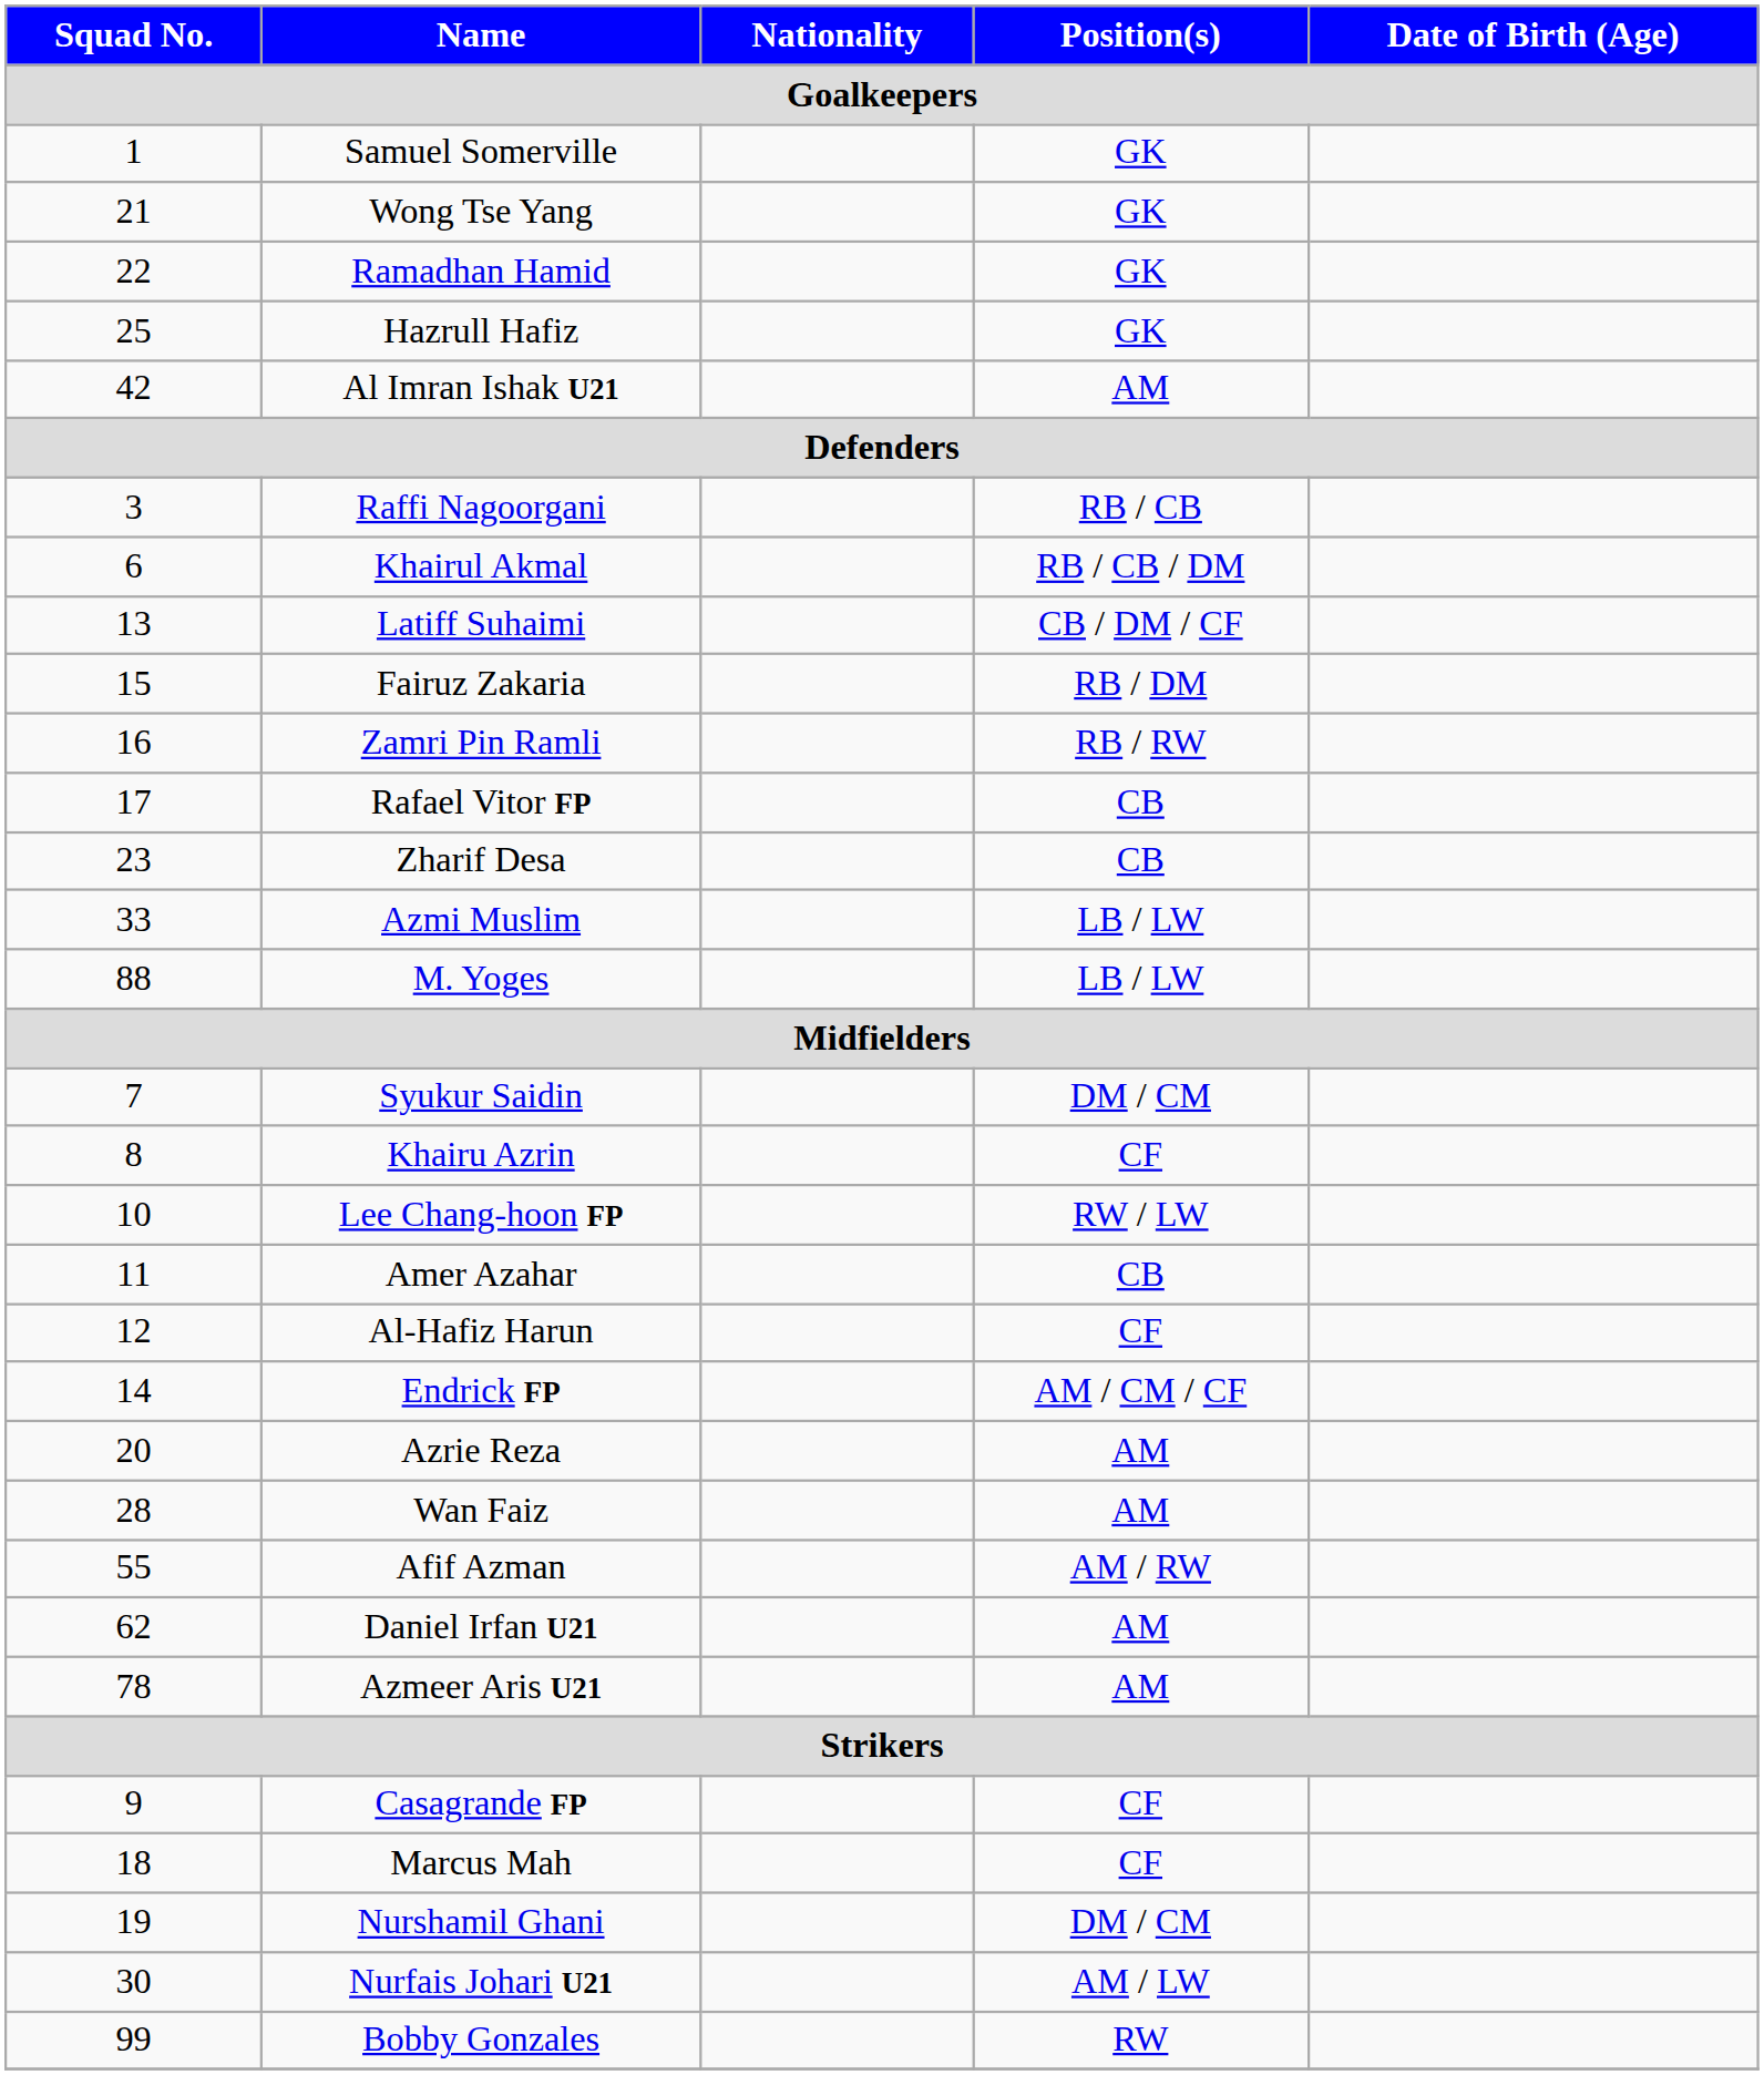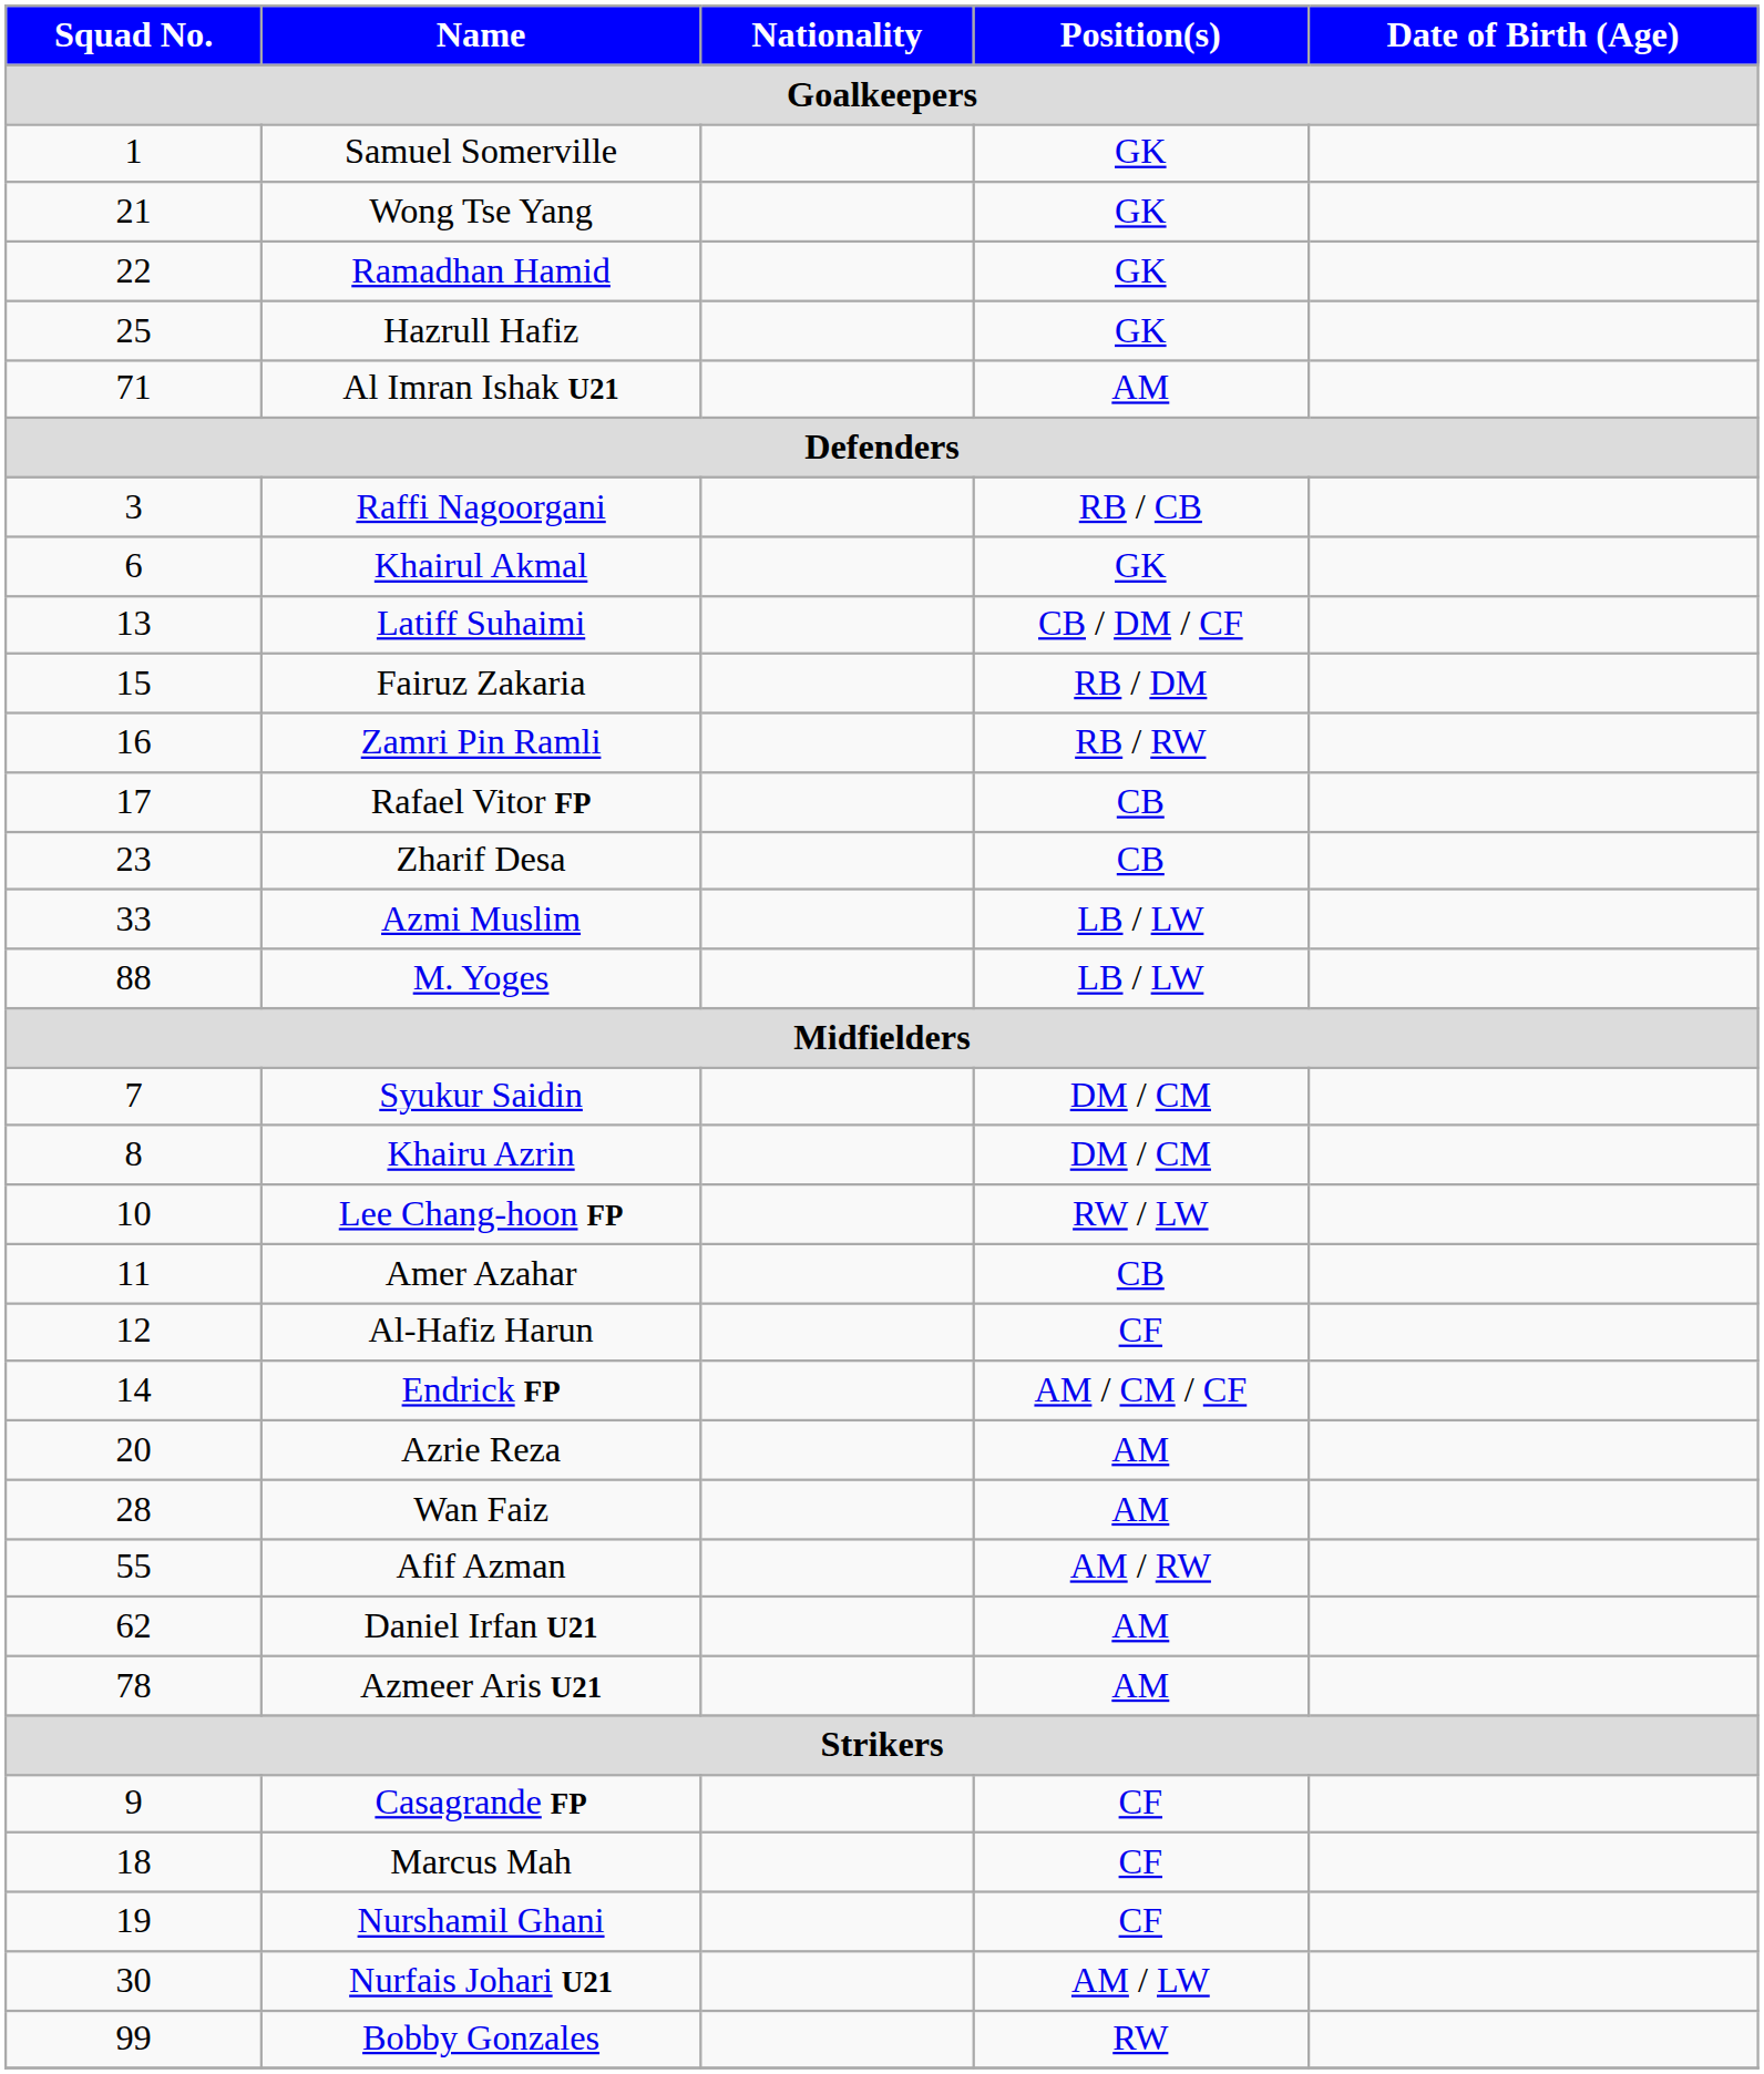Al Imran Ishak U21 | Squad No.: 42 -> 71
Khairul Akmal | Position(s): RB / CB / DM -> GK
Khairu Azrin | Position(s): CF -> DM / CM
Nurshamil Ghani | Position(s): DM / CM -> CF
